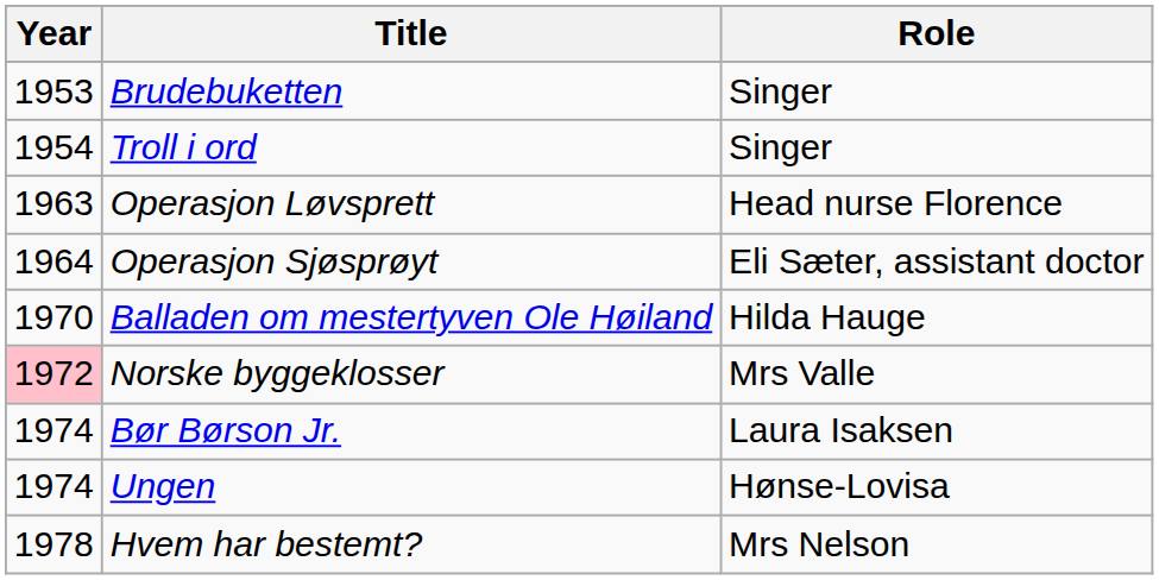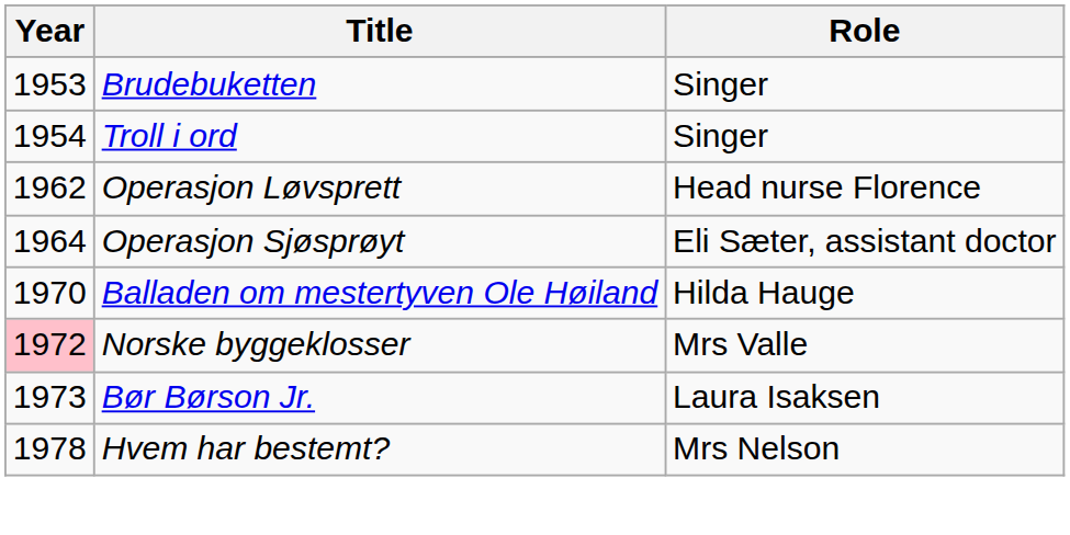Operasjon Løvsprett | Year: 1963 -> 1962
Bør Børson Jr. | Year: 1974 -> 1973
- row: 1974 | Ungen | Hønse-Lovisa
